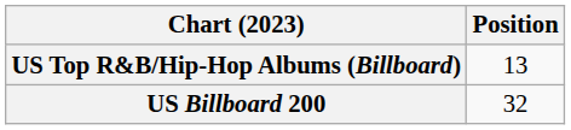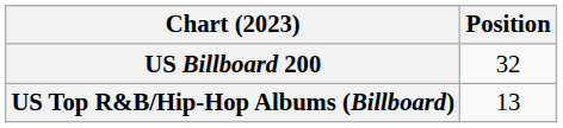rows swapped: US Billboard 200 <-> US Top R&B/Hip-Hop Albums (Billboard)
